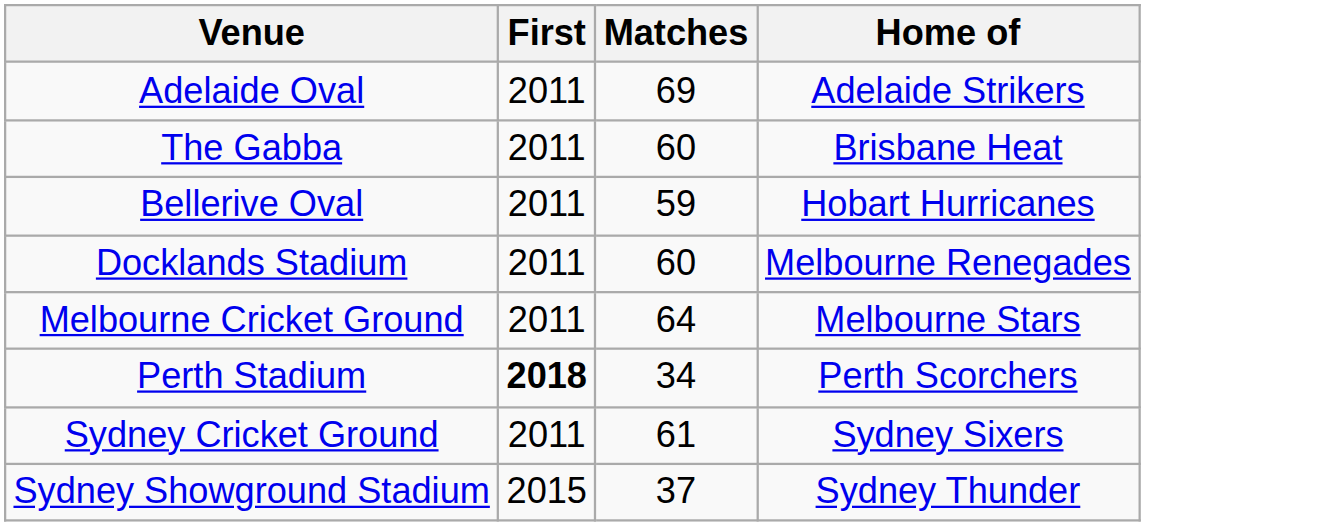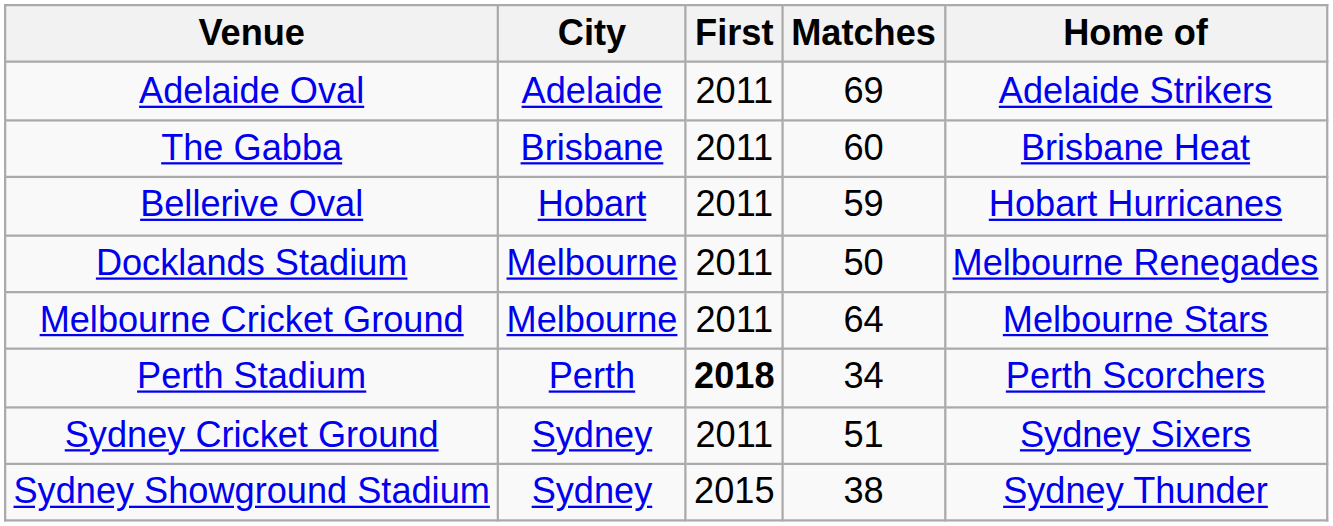+ column: City | Adelaide | Brisbane | Hobart | Melbourne | Melbourne | Perth | Sydney | Sydney
Docklands Stadium | Matches: 60 -> 50
Sydney Cricket Ground | Matches: 61 -> 51
Sydney Showground Stadium | Matches: 37 -> 38
